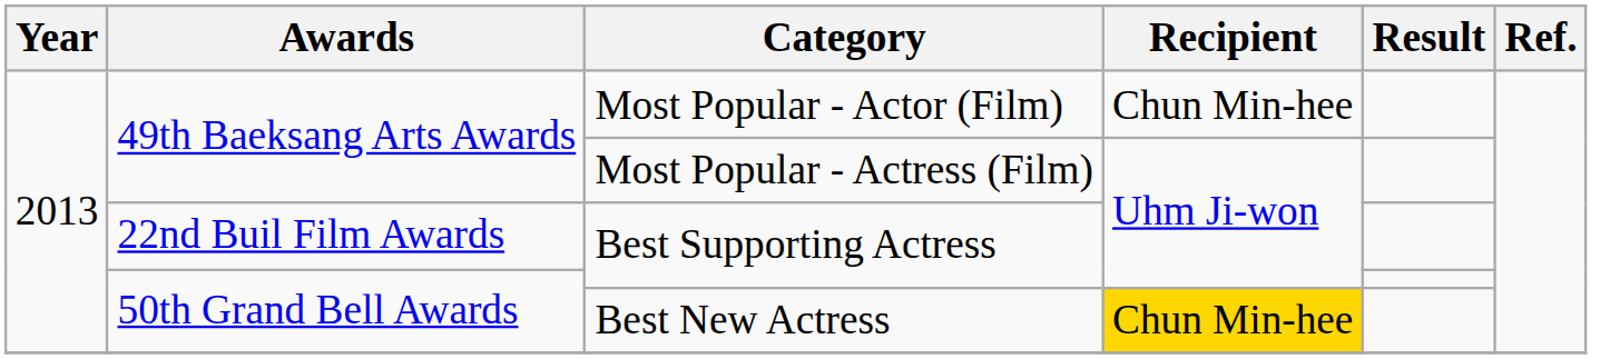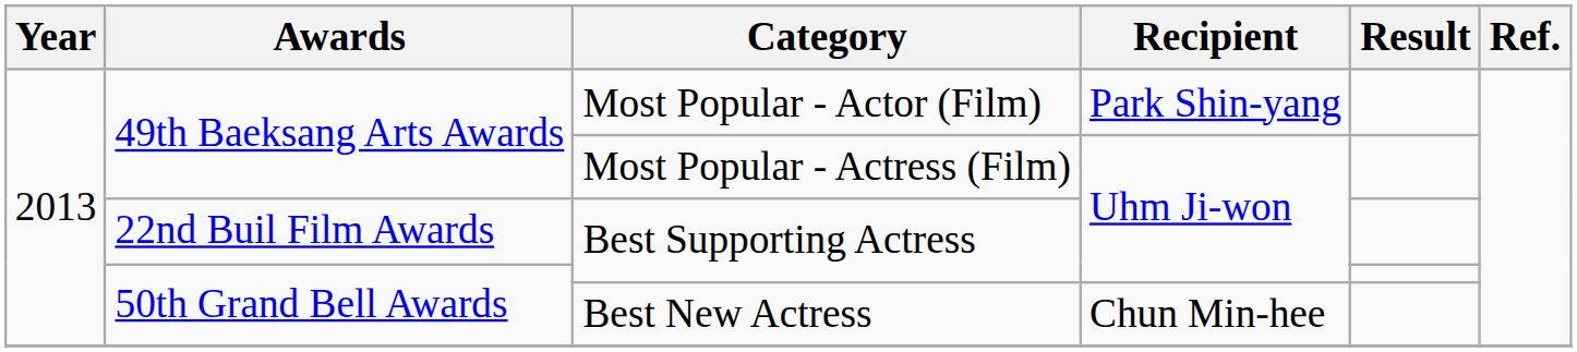Most Popular - Actor (Film) | Recipient: Chun Min-hee -> Park Shin-yang
Best New Actress | Recipient: gold background -> no background
